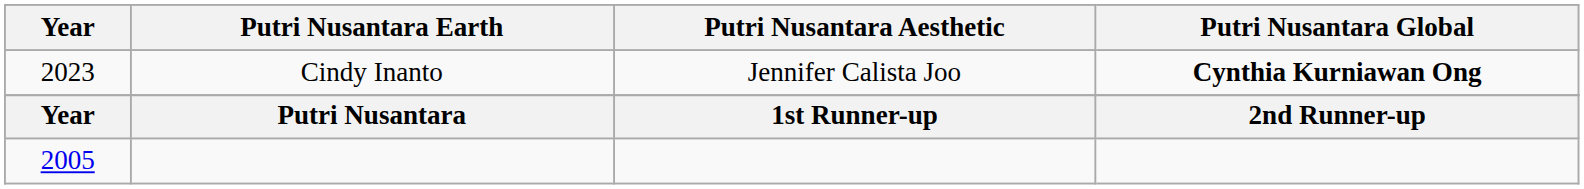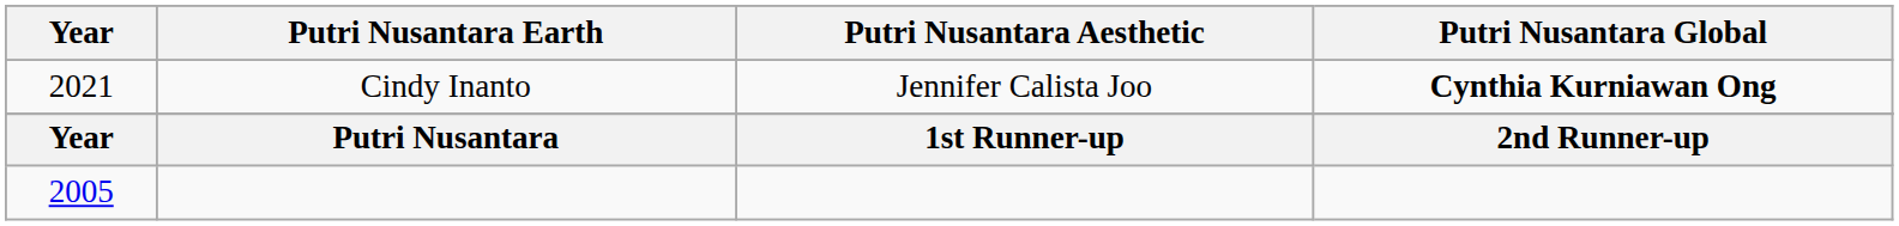Cindy Inanto | Year: 2023 -> 2021
